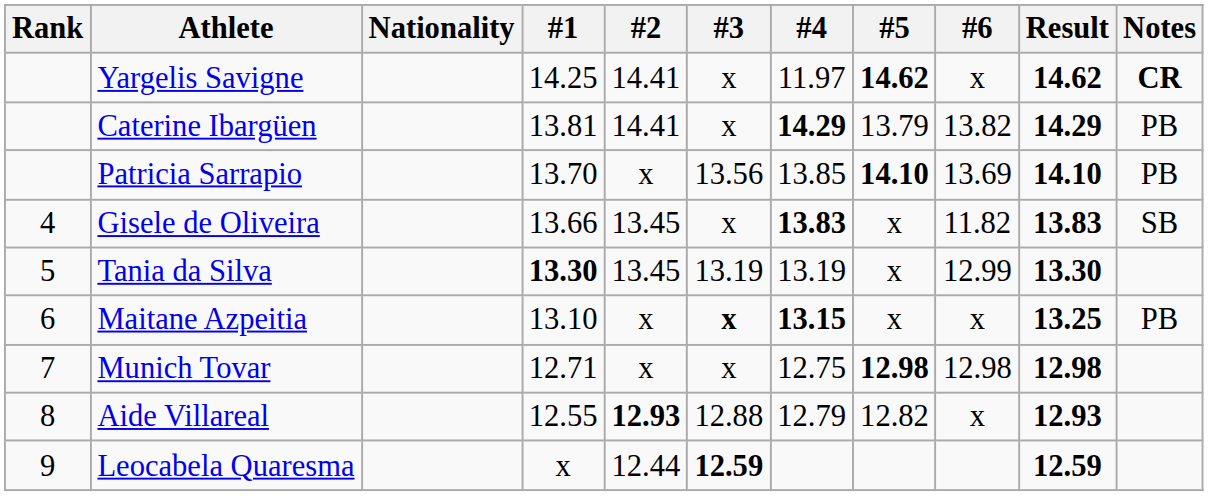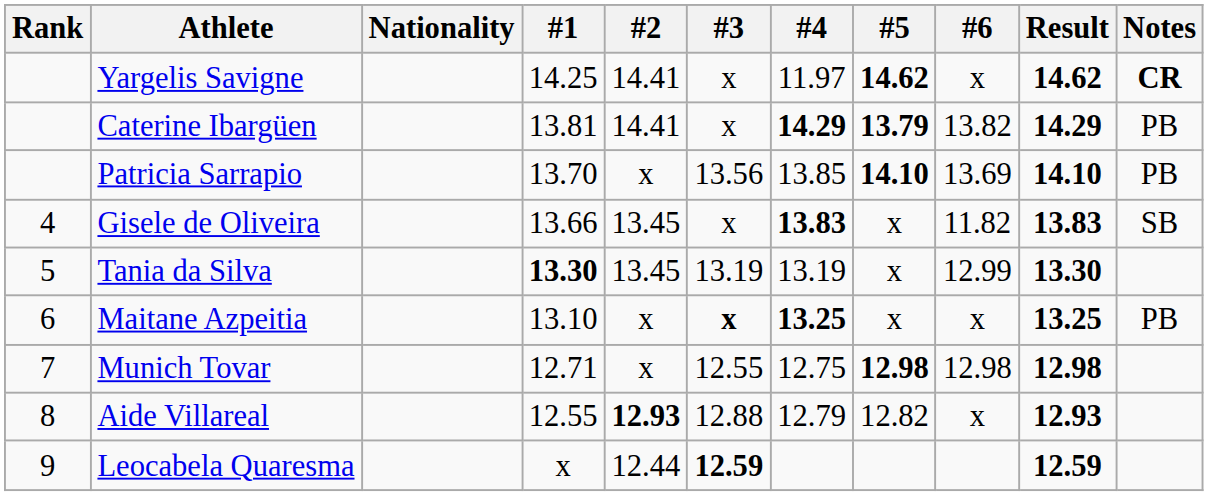Caterine Ibargüen | #5: normal -> bold
Maitane Azpeitia | #4: 13.15 -> 13.25
Munich Tovar | #3: x -> 12.55
